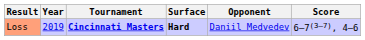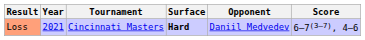Loss | Year: 2019 -> 2021
Loss | Tournament: bold -> normal
